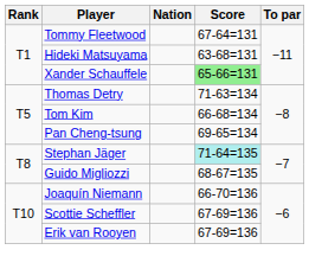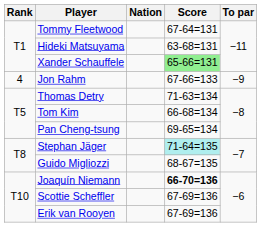+ row: 4 | Jon Rahm | 67-66=133 | −9
Joaquín Niemann | Score: normal -> bold
